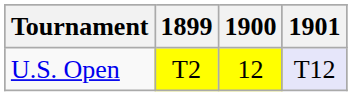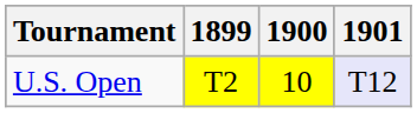U.S. Open | 1900: 12 -> 10
